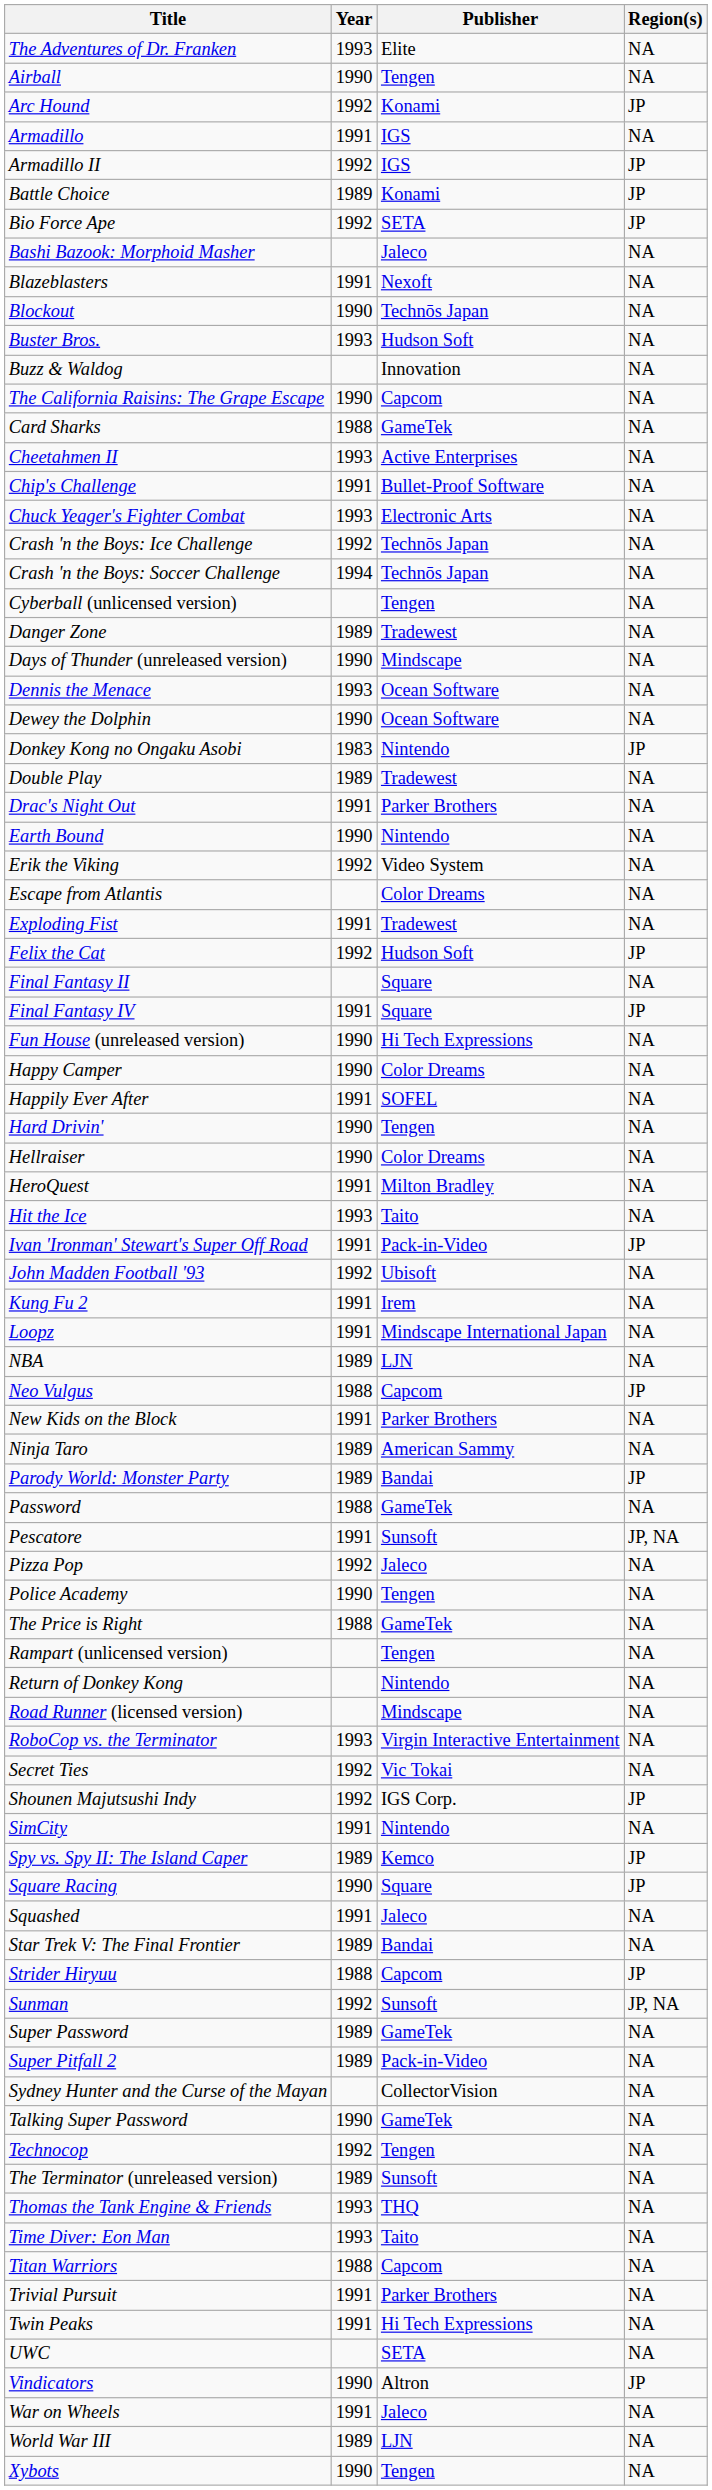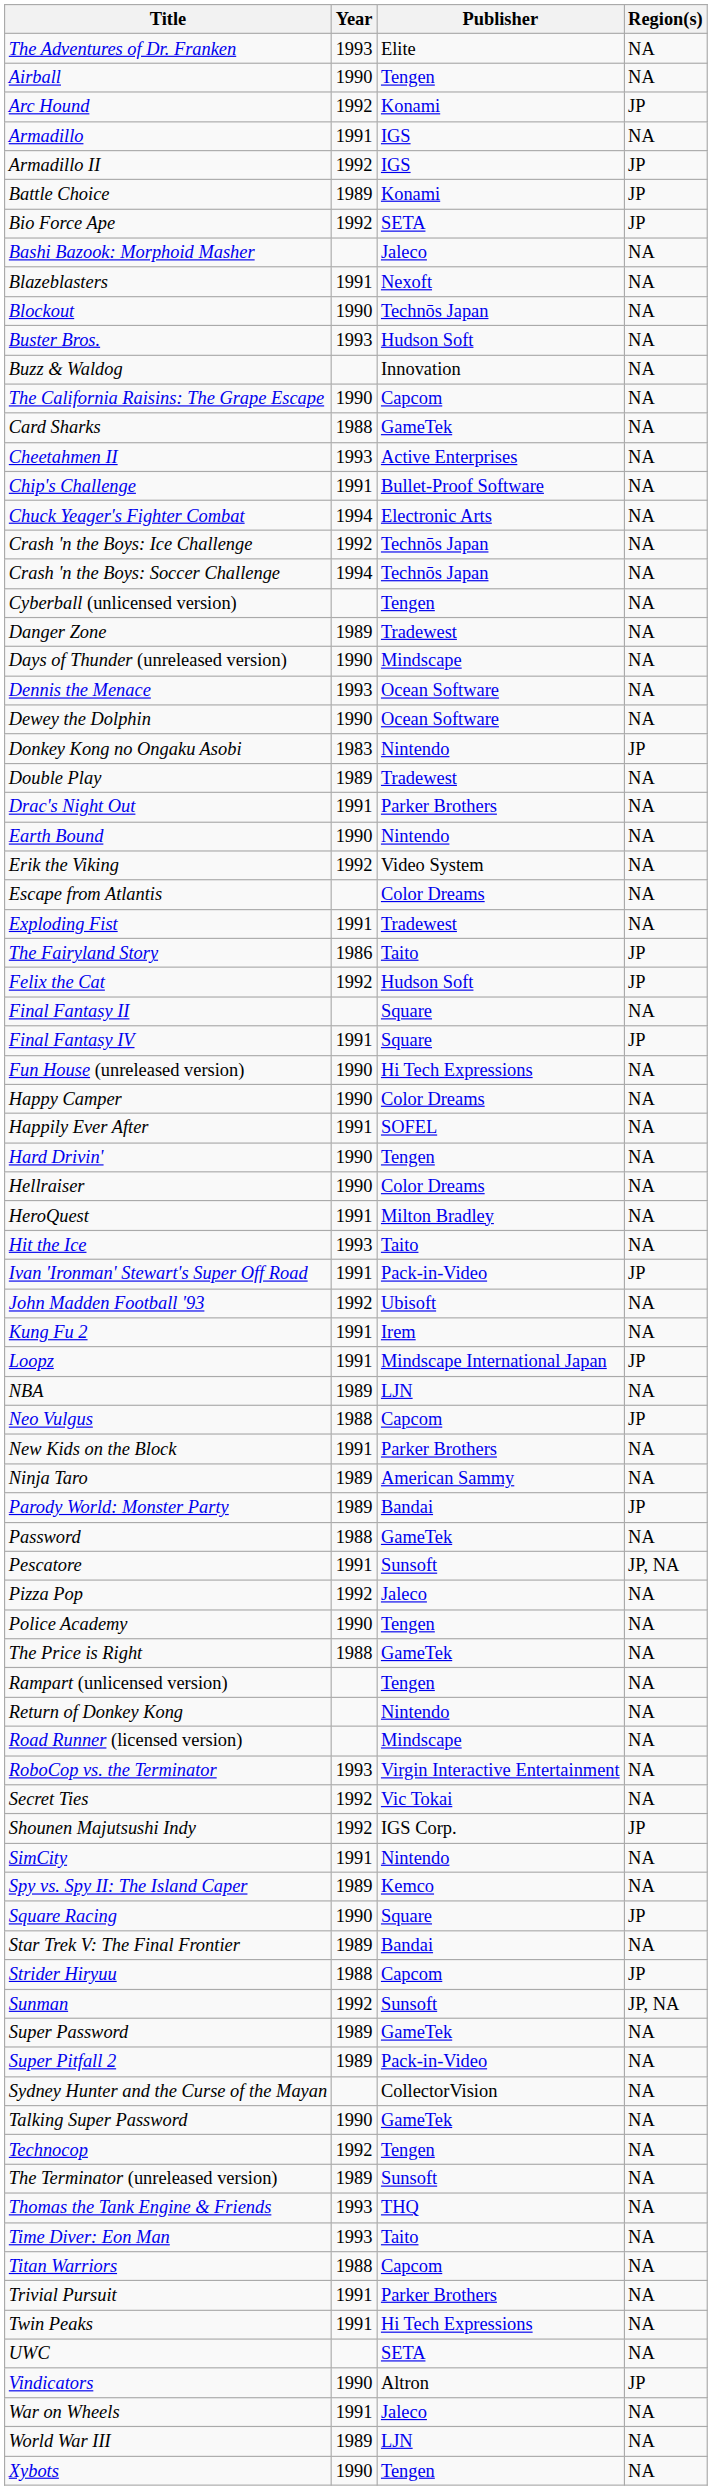Chuck Yeager's Fighter Combat | Year: 1993 -> 1994
+ row: The Fairyland Story | 1986 | Taito | JP
Loopz | Region(s): NA -> JP
Spy vs. Spy II: The Island Caper | Region(s): JP -> NA
- row: Squashed | 1991 | Jaleco | NA
